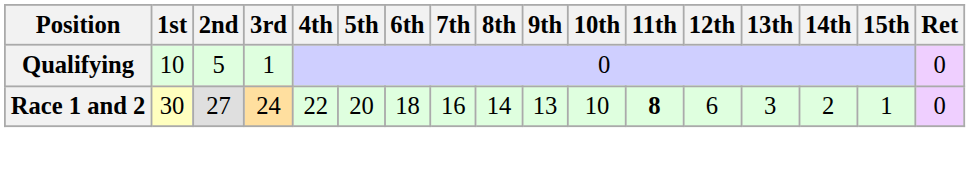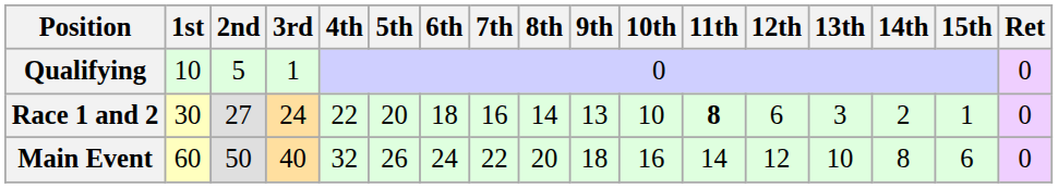+ row: Main Event | 60 | 50 | 40 | 32 | 26 | 24 | 22 | 20 | 18 | 16 | 14 | 12 | 10 | 8 | 6 | 0
